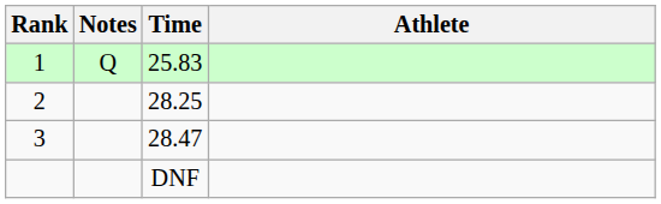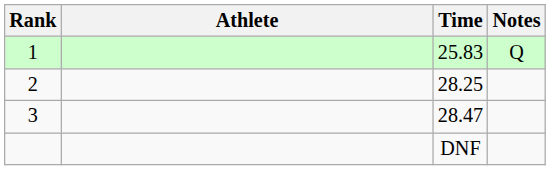columns swapped: Athlete <-> Notes
